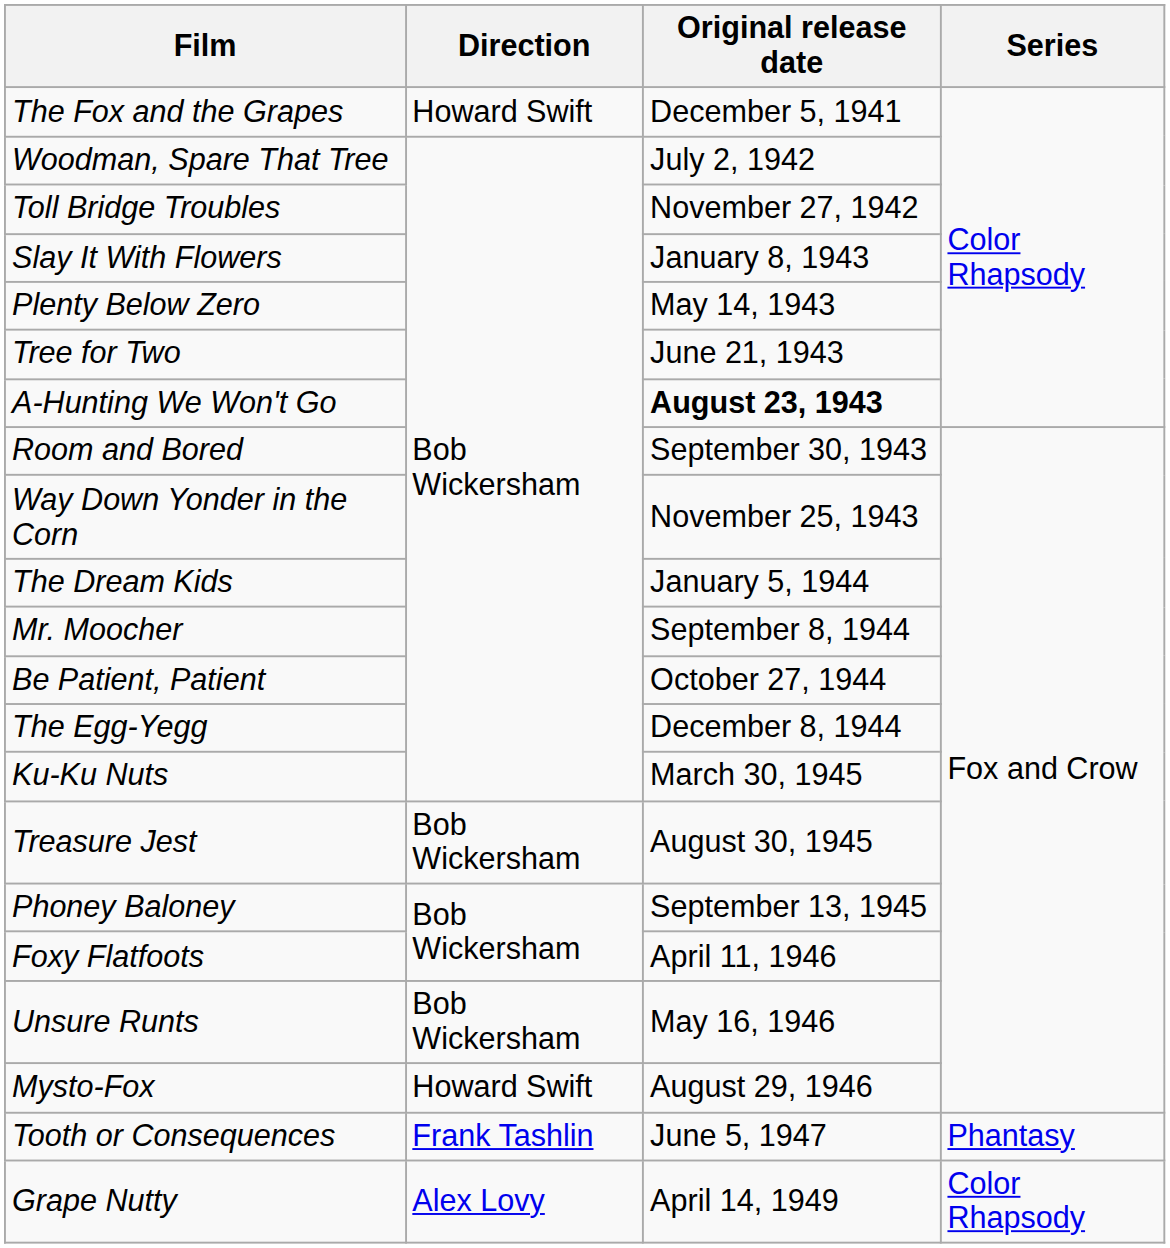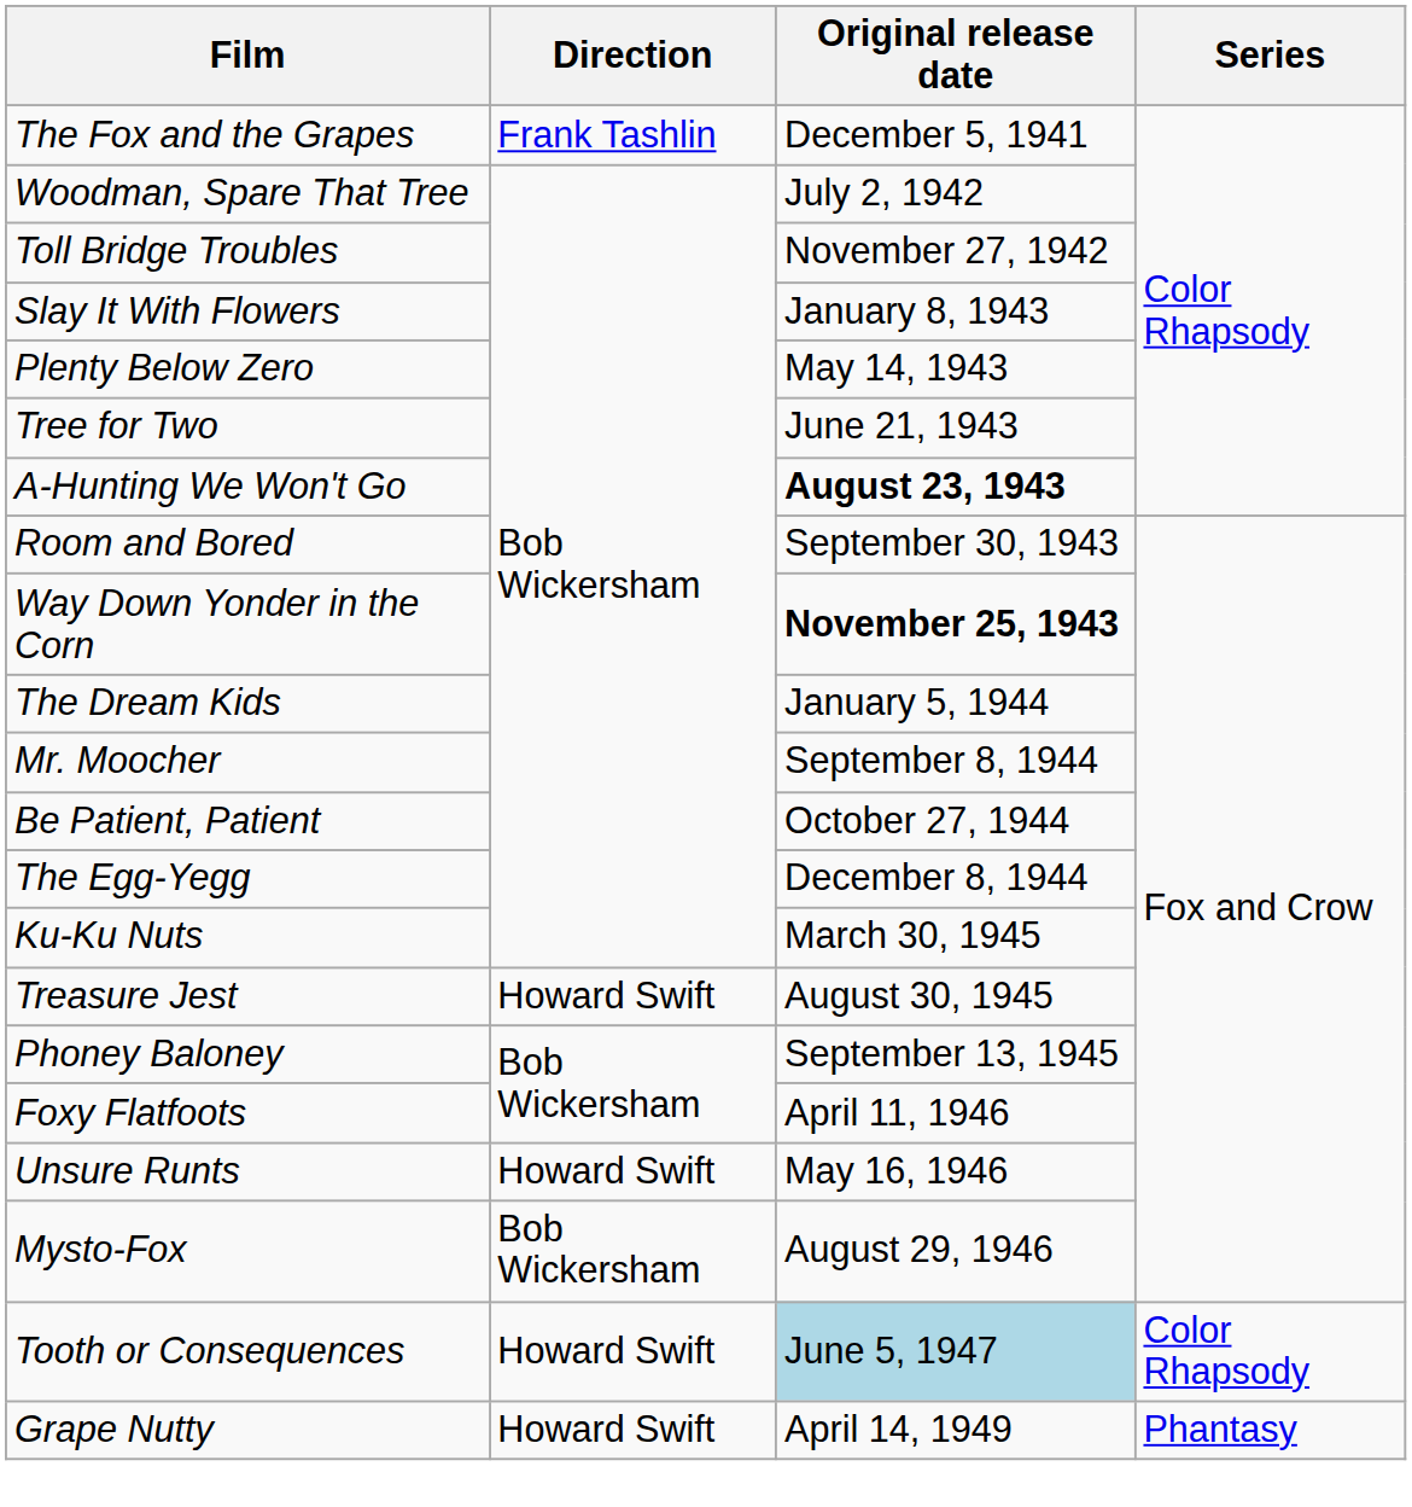The Fox and the Grapes | Direction: Howard Swift -> Frank Tashlin
Way Down Yonder in the Corn | Original release date: normal -> bold
Treasure Jest | Direction: Bob Wickersham -> Howard Swift
Unsure Runts | Direction: Bob Wickersham -> Howard Swift
Mysto-Fox | Direction: Howard Swift -> Bob Wickersham
Tooth or Consequences | Direction: Frank Tashlin -> Howard Swift
Tooth or Consequences | Original release date: no background -> lightblue background
Tooth or Consequences | Series: Phantasy -> Color Rhapsody
Grape Nutty | Direction: Alex Lovy -> Howard Swift
Grape Nutty | Series: Color Rhapsody -> Phantasy
